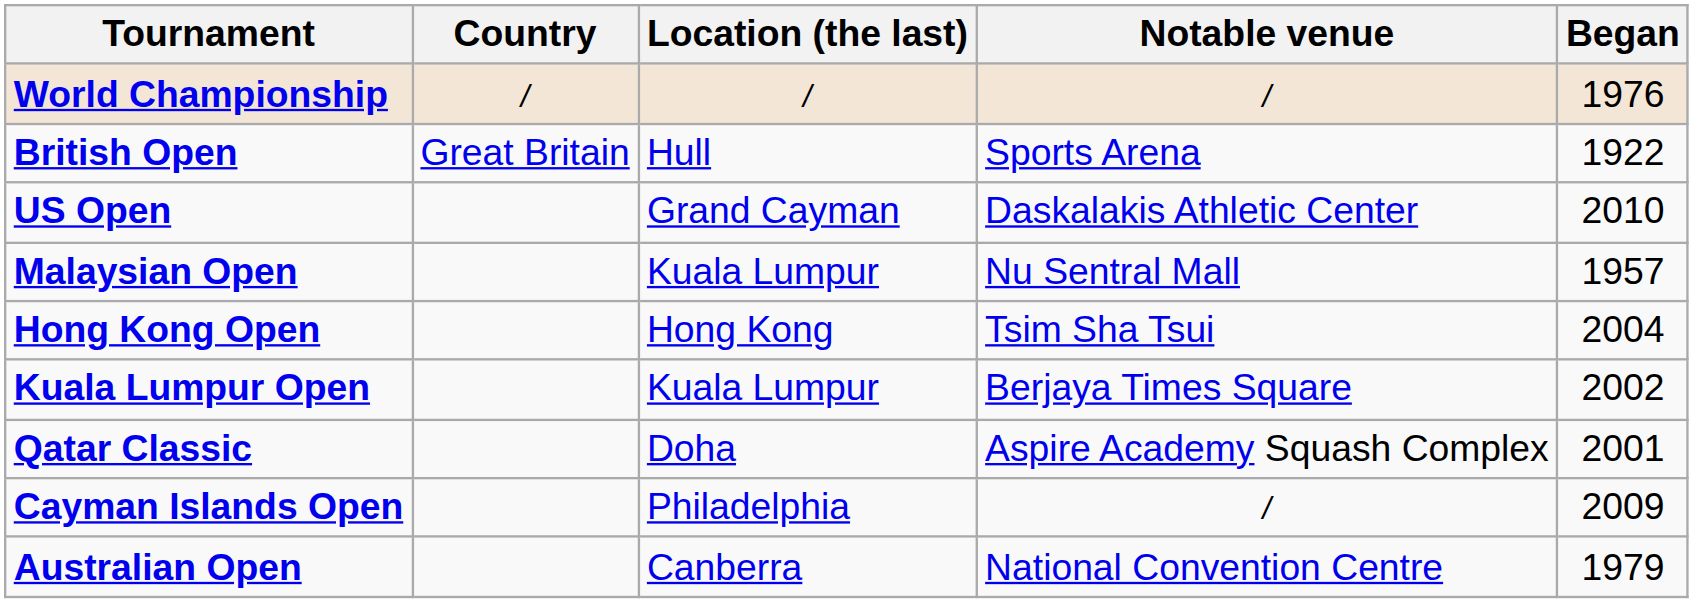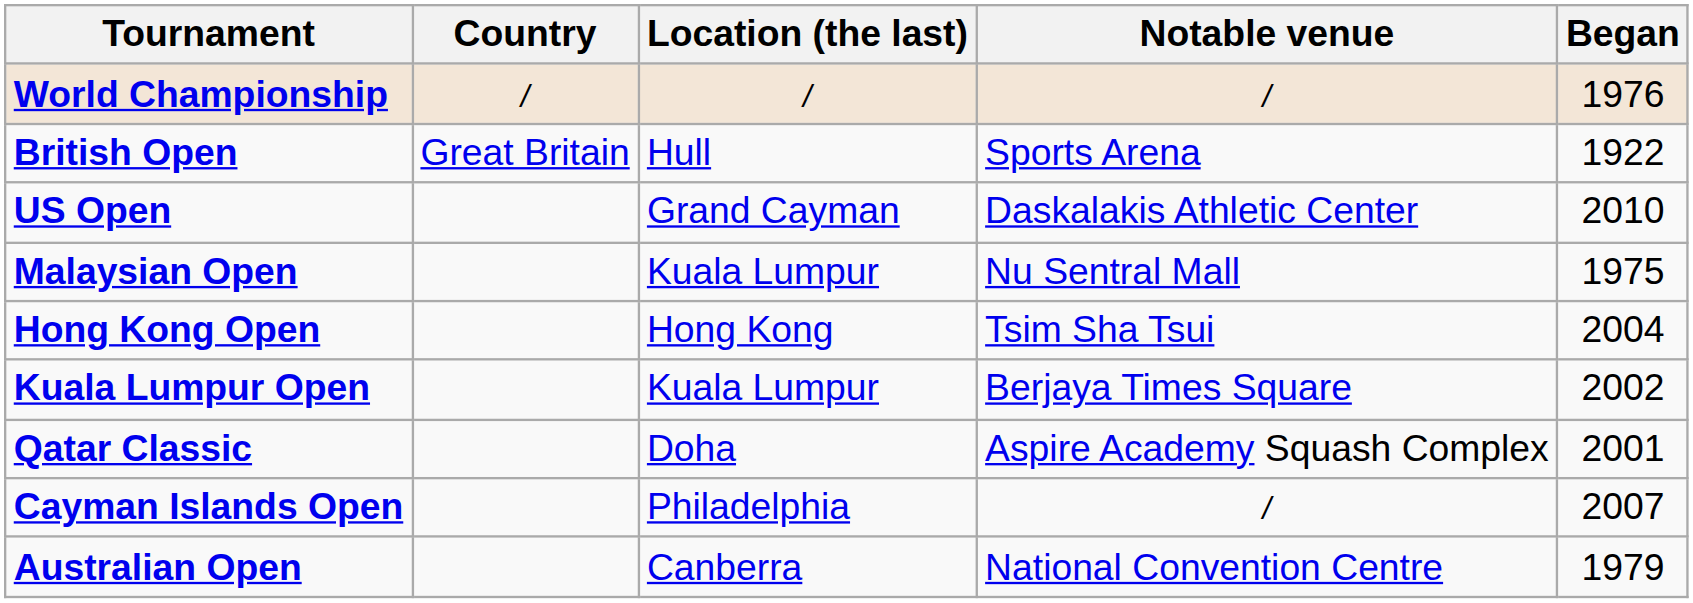Malaysian Open | Began: 1957 -> 1975
Cayman Islands Open | Began: 2009 -> 2007
